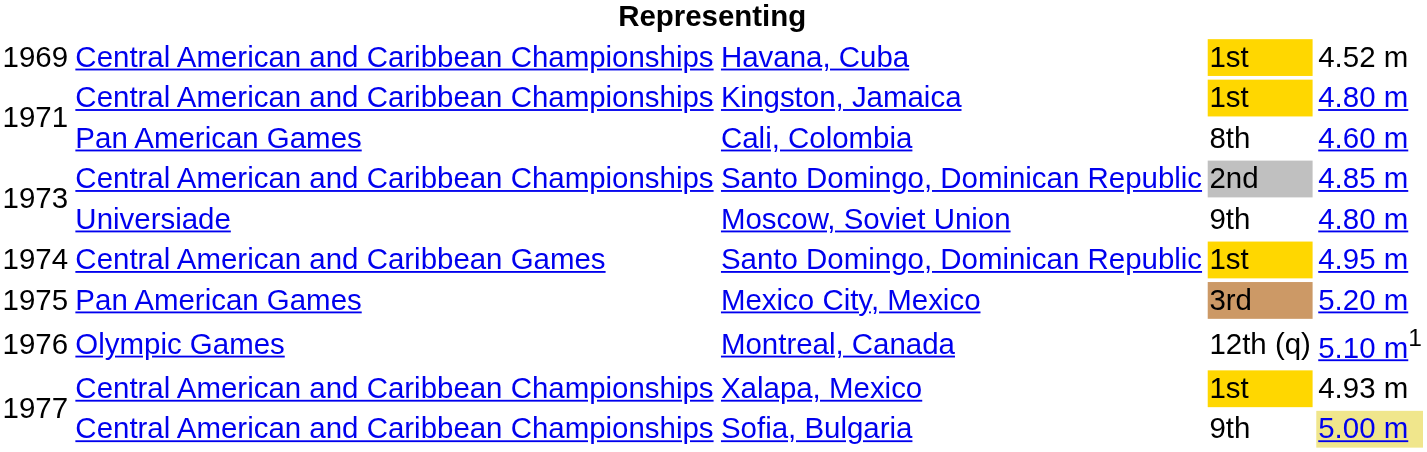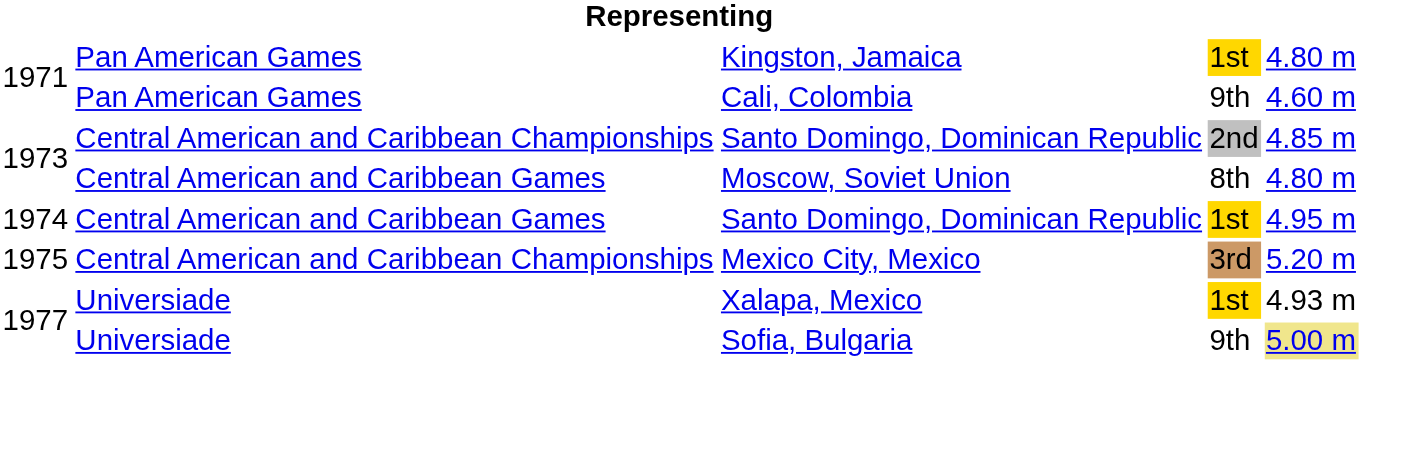- row: 1969 | Central American and Caribbean Championships | Havana, Cuba | 1st | 4.52 m
Kingston, Jamaica | column 2: Central American and Caribbean Championships -> Pan American Games
Cali, Colombia | column 4: 8th -> 9th
Moscow, Soviet Union | column 2: Universiade -> Central American and Caribbean Games
Moscow, Soviet Union | column 4: 9th -> 8th
Mexico City, Mexico | column 2: Pan American Games -> Central American and Caribbean Championships
- row: 1976 | Olympic Games | Montreal, Canada | 12th (q) | 5.10 m1
Xalapa, Mexico | column 2: Central American and Caribbean Championships -> Universiade
Sofia, Bulgaria | column 2: Central American and Caribbean Championships -> Universiade
